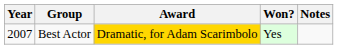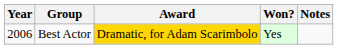Best Actor | Year: 2007 -> 2006
